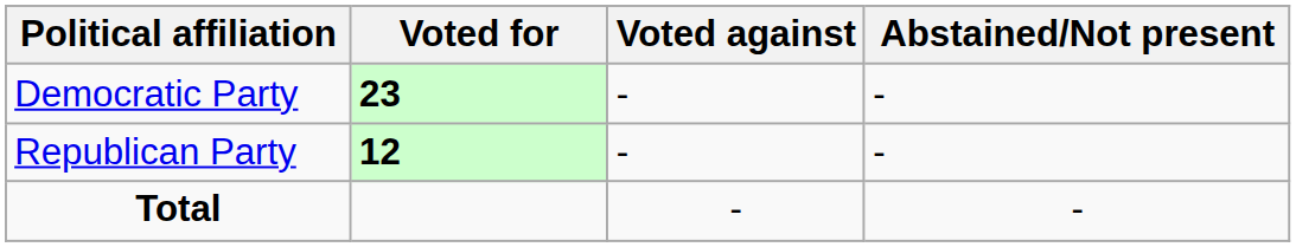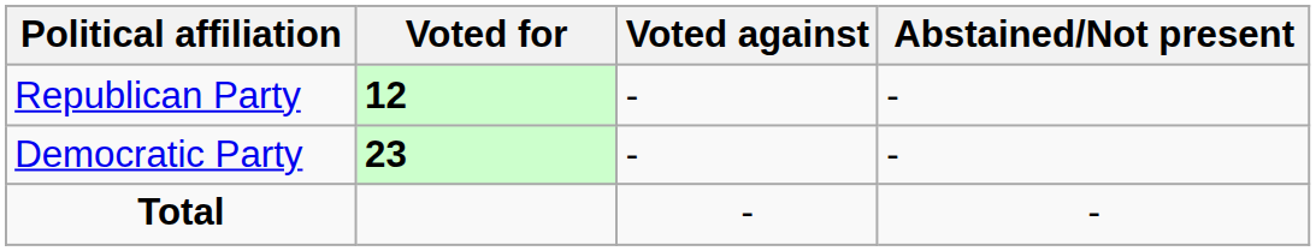rows swapped: Democratic Party <-> Republican Party
